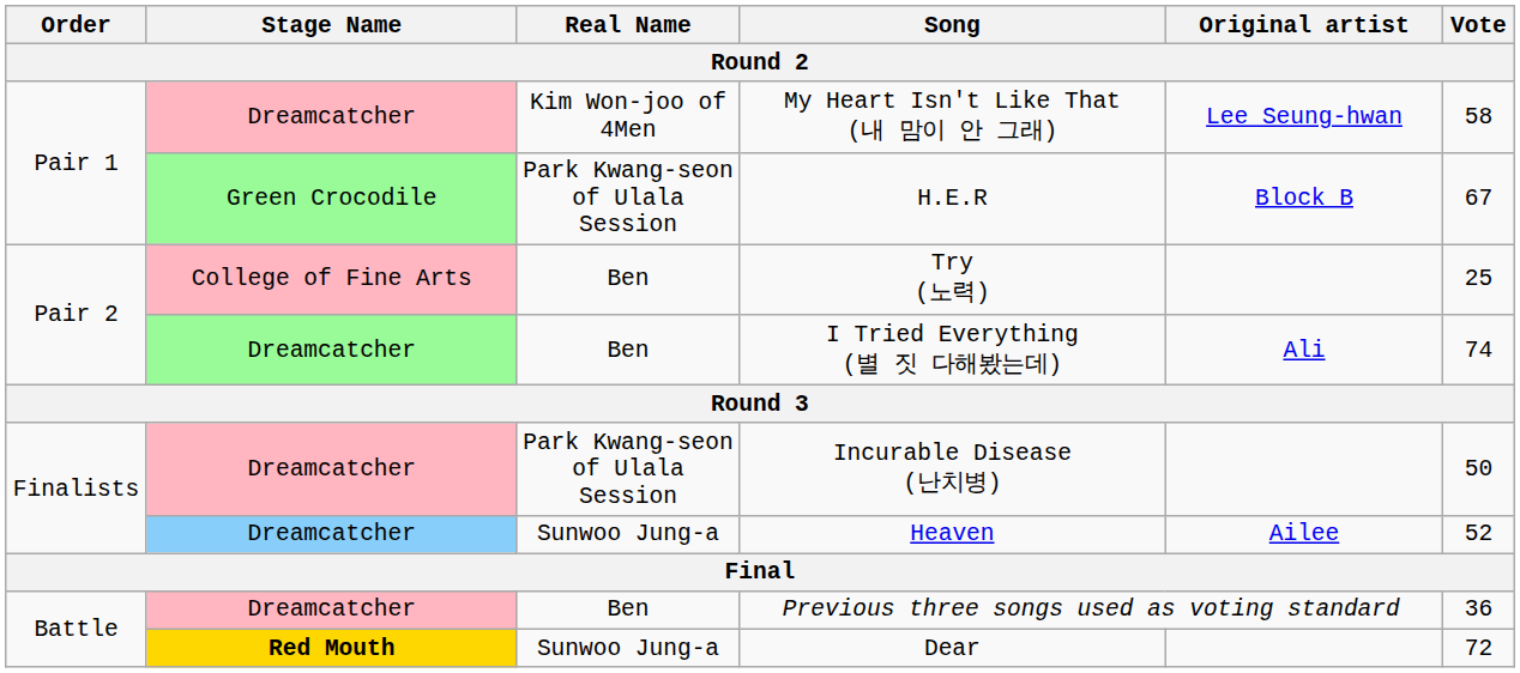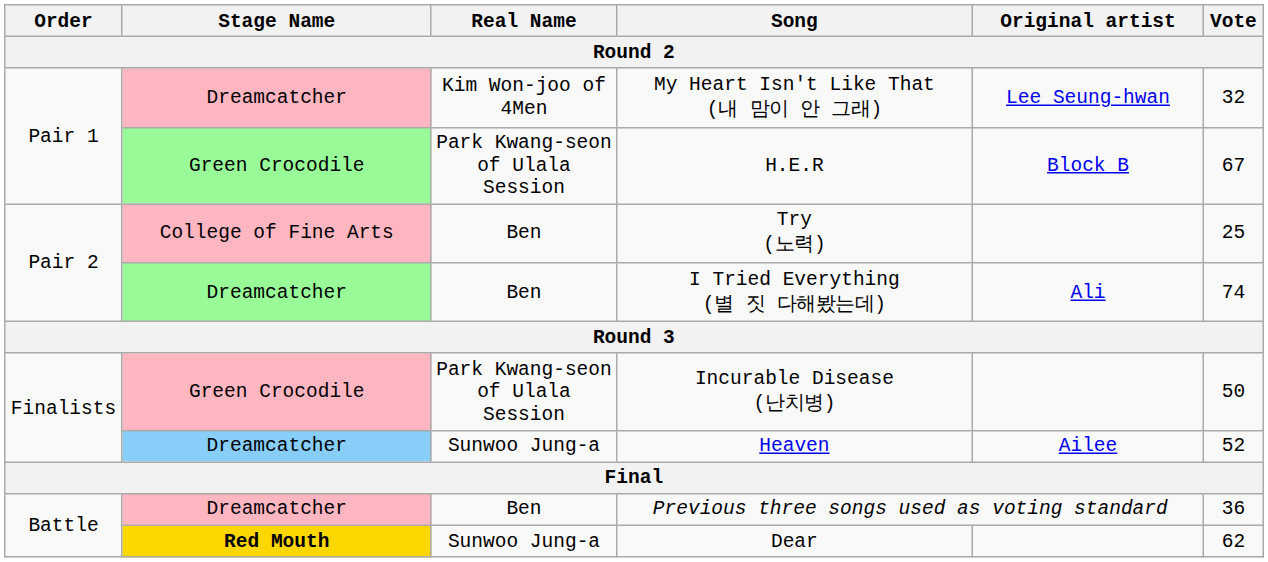My Heart Isn't Like That (내 맘이 안 그래) | Vote: 58 -> 32
Incurable Disease (난치병) | Stage Name: Dreamcatcher -> Green Crocodile
Dear | Vote: 72 -> 62
